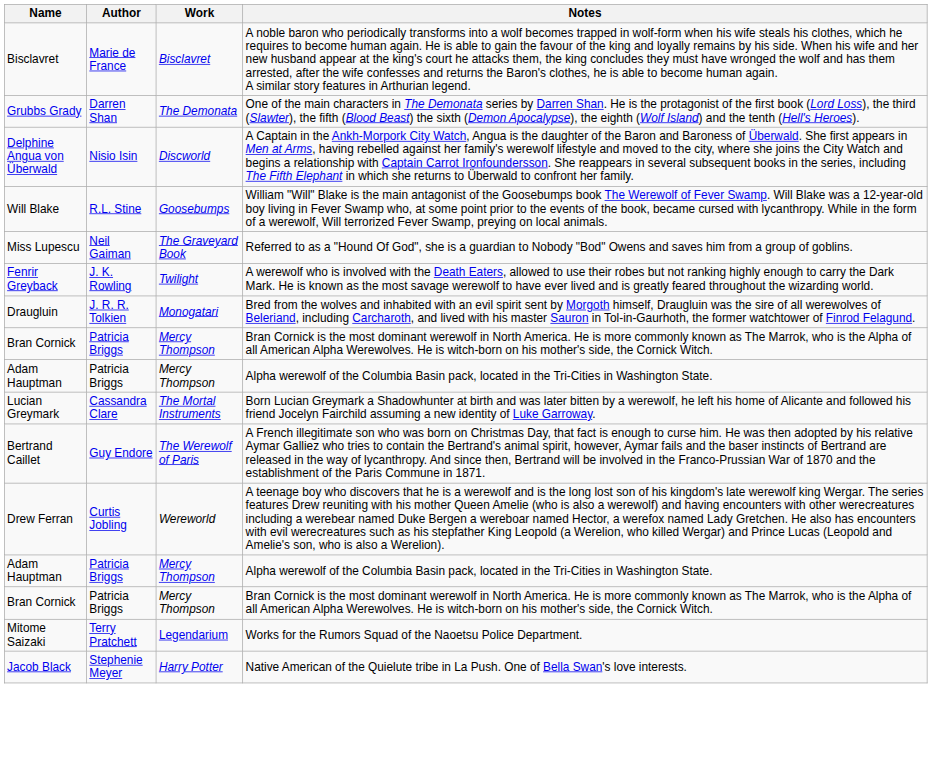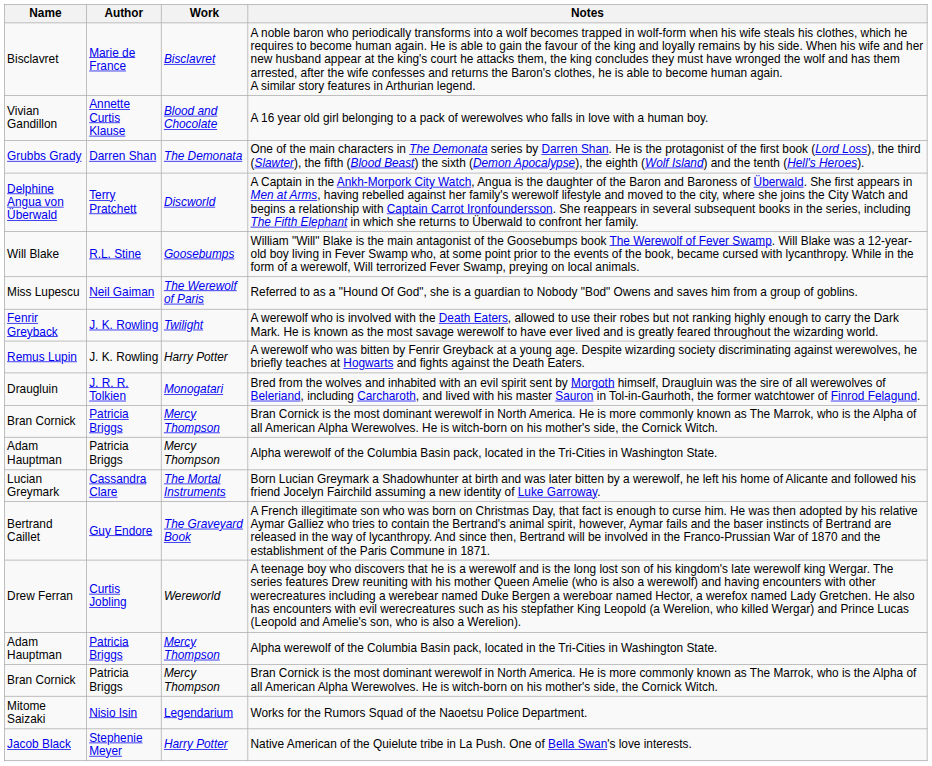+ row: Vivian Gandillon | Annette Curtis Klause | Blood and Chocolate | A 16 year old girl belonging to a pack of werewolves who falls in love with a human boy.
Delphine Angua von Überwald | Author: Nisio Isin -> Terry Pratchett
Miss Lupescu | Work: The Graveyard Book -> The Werewolf of Paris
+ row: Remus Lupin | J. K. Rowling | Harry Potter | A werewolf who was bitten by Fenrir Greyback at a young age. Despite wizarding society discriminating against werewolves, he briefly teaches at Hogwarts and fights against the Death Eaters.
Bertrand Caillet | Work: The Werewolf of Paris -> The Graveyard Book
Mitome Saizaki | Author: Terry Pratchett -> Nisio Isin
